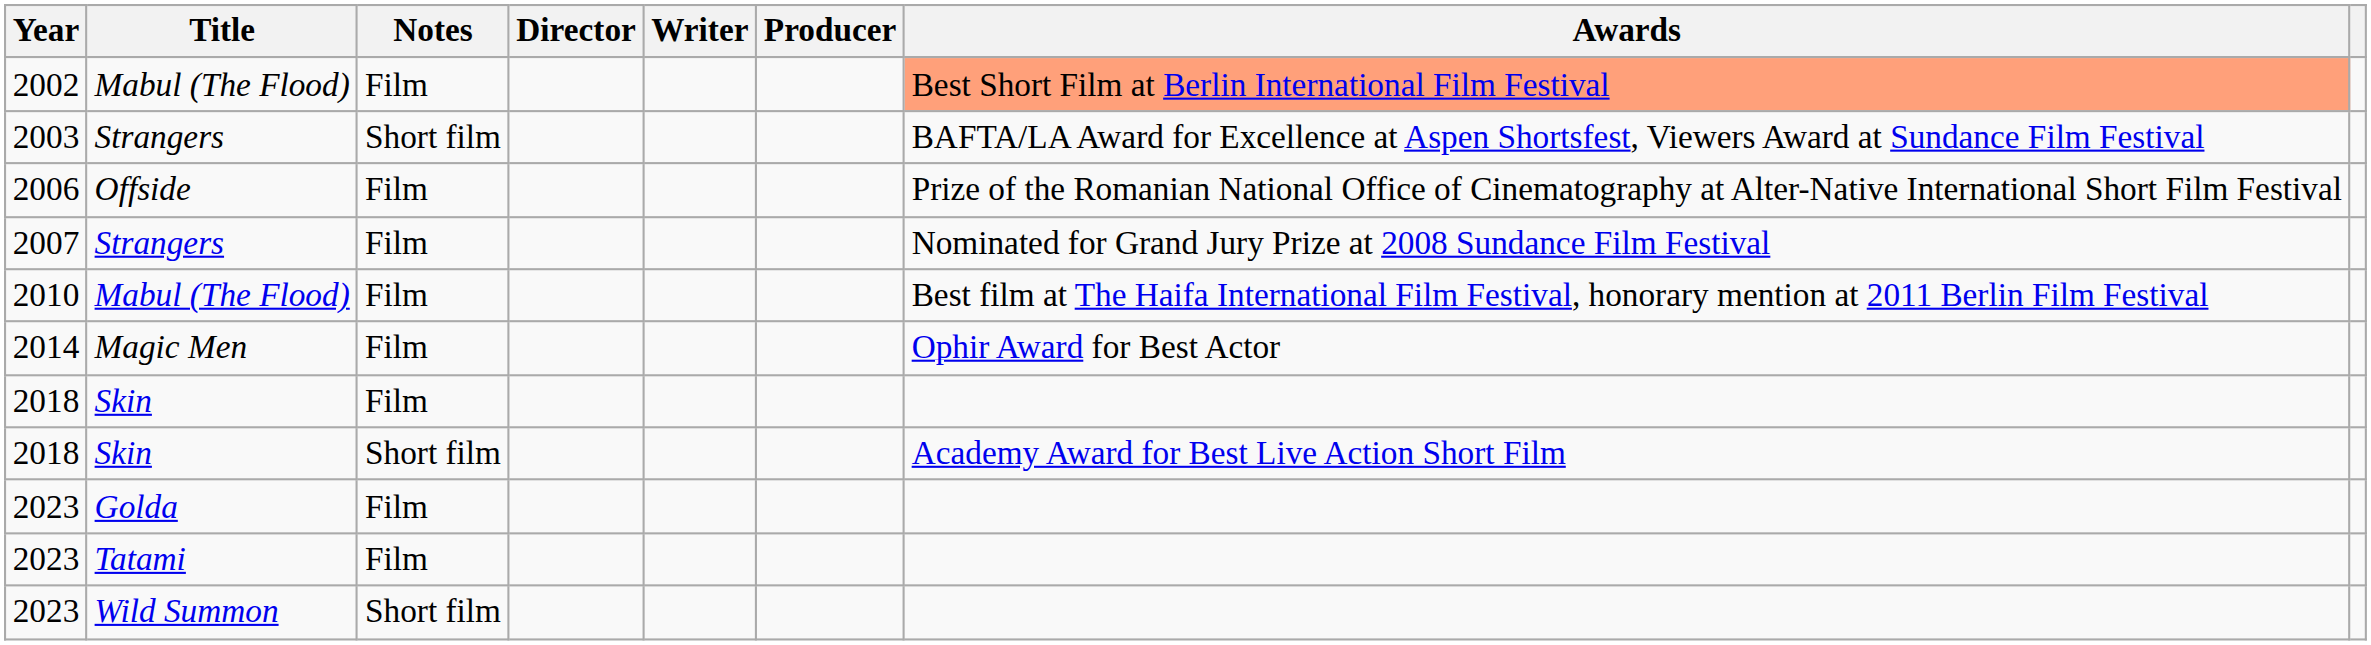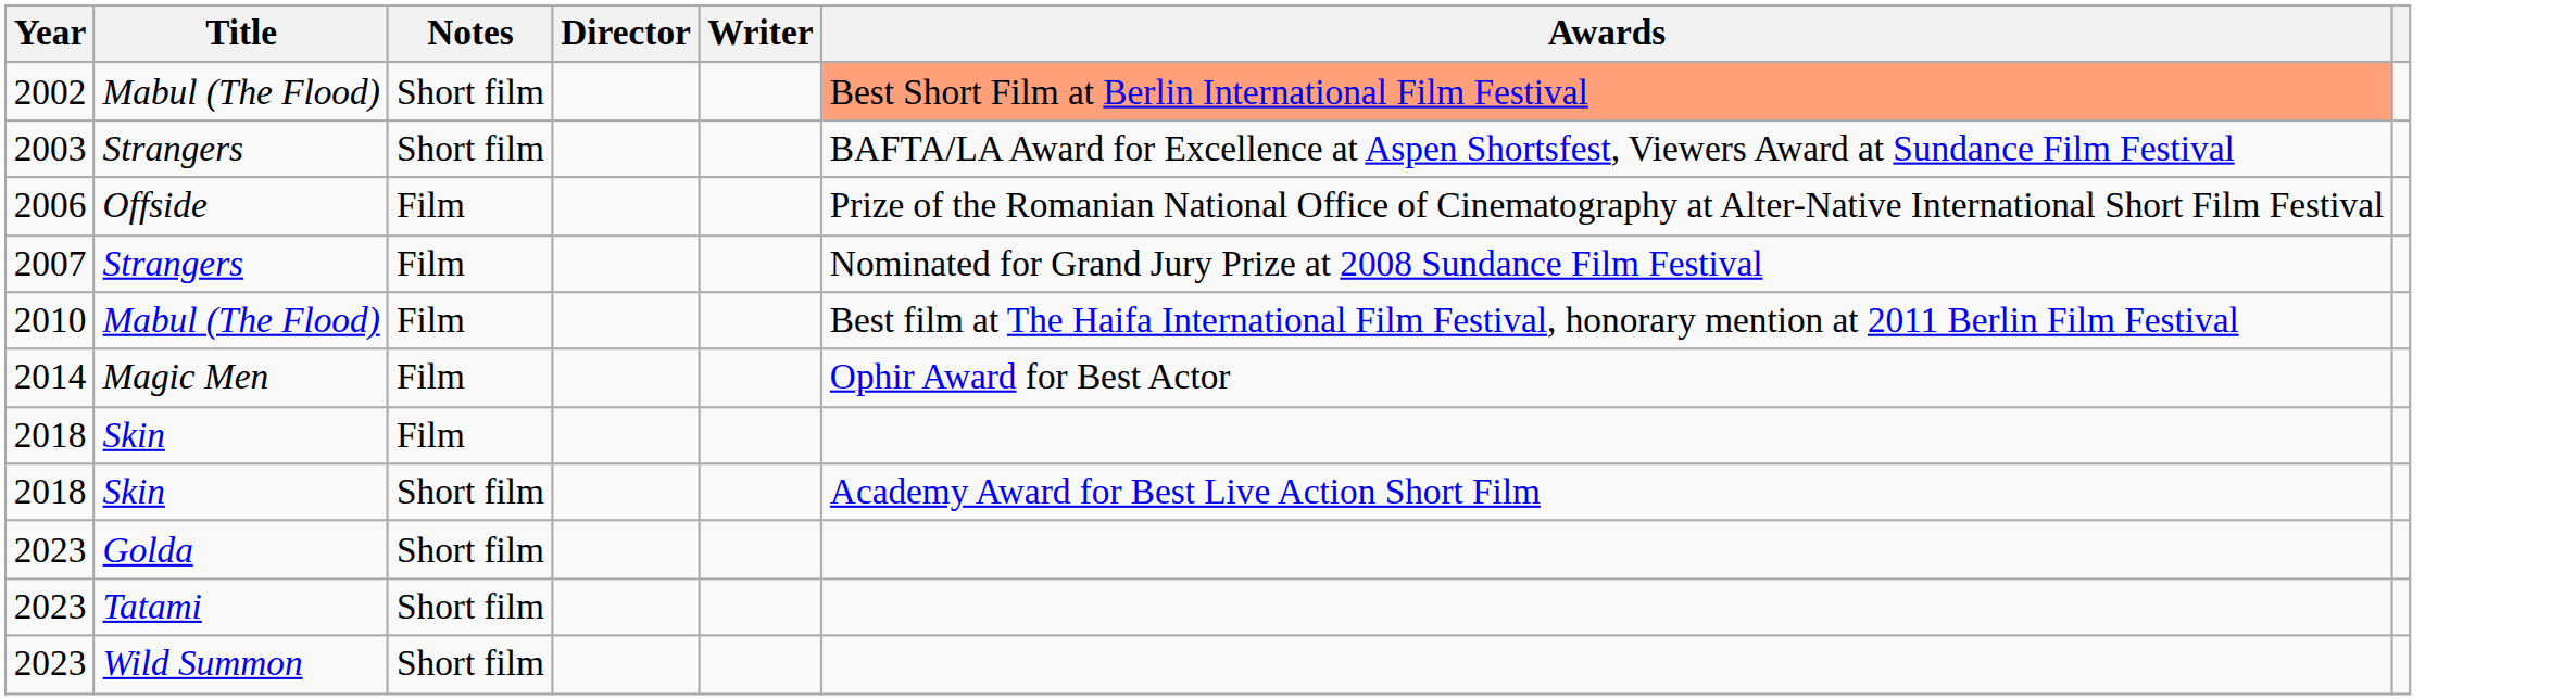- column: Producer
2002 | Notes: Film -> Short film
2023 / Golda | Notes: Film -> Short film
2023 / Tatami | Notes: Film -> Short film
